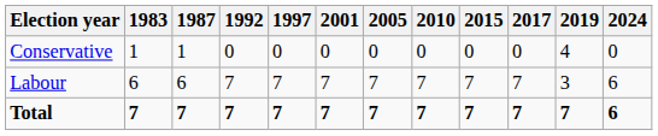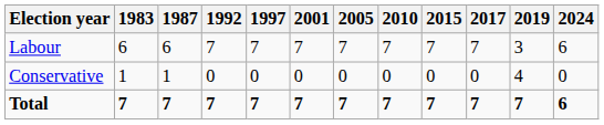rows swapped: Conservative <-> Labour
